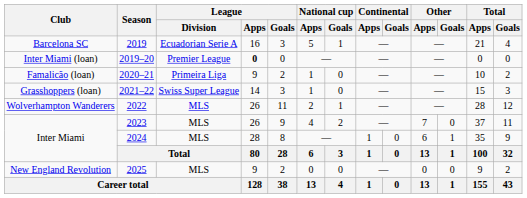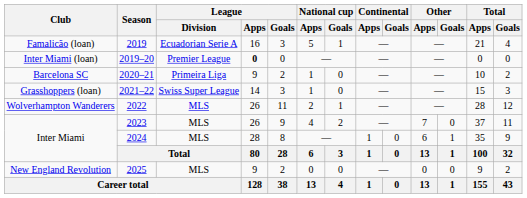2019 | Club: Barcelona SC -> Famalicão (loan)
2020–21 | Club: Famalicão (loan) -> Barcelona SC
